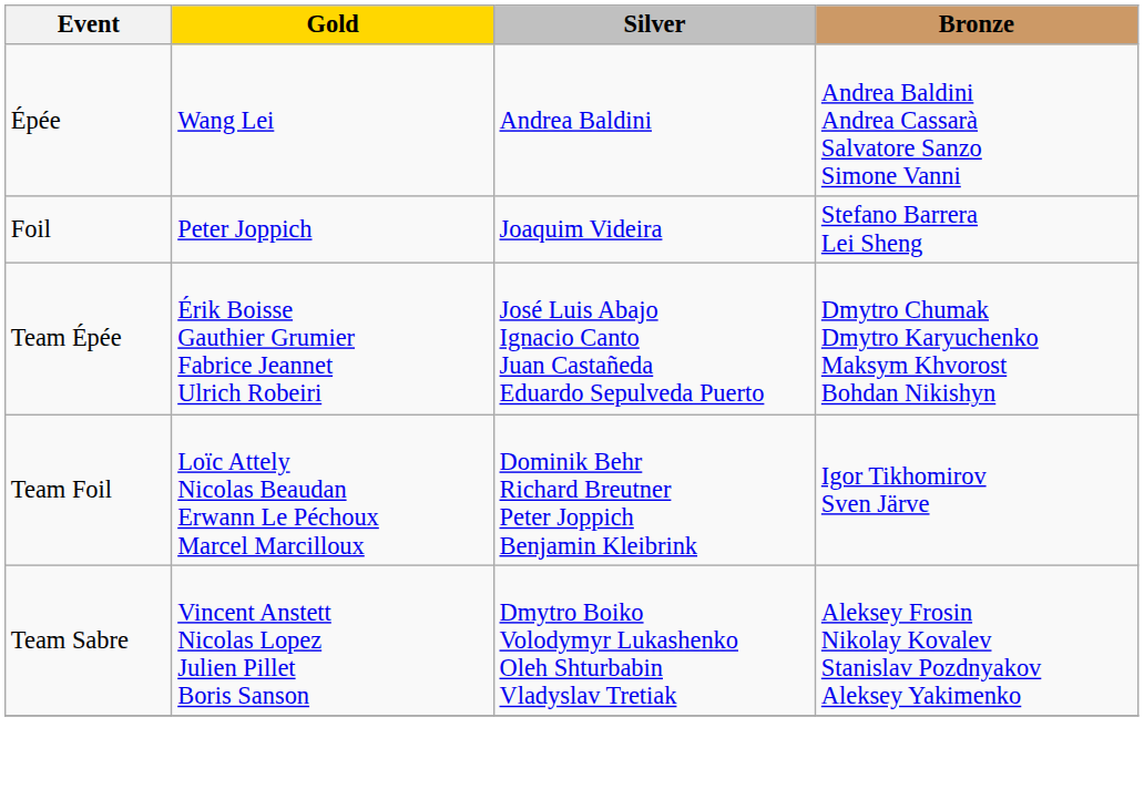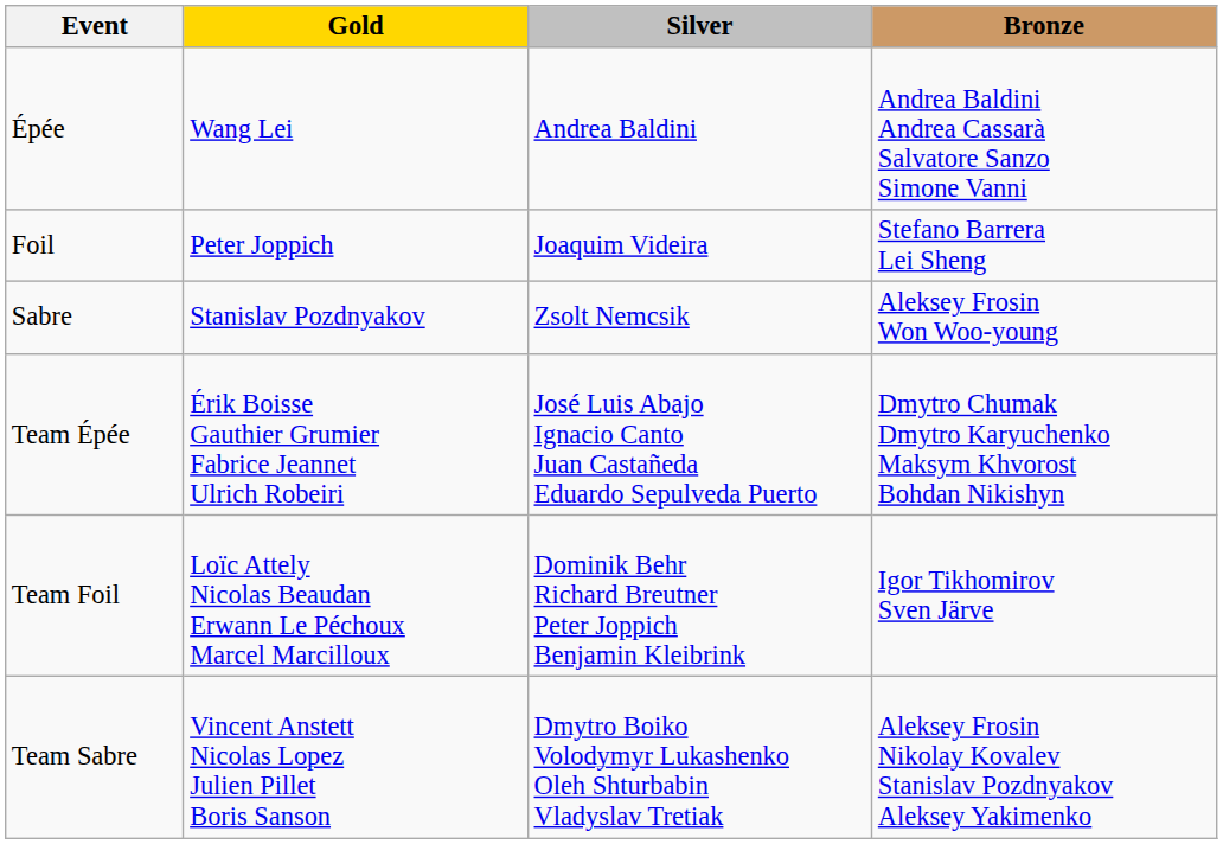+ row: Sabre | Stanislav Pozdnyakov | Zsolt Nemcsik | Aleksey Frosin Won Woo-young
